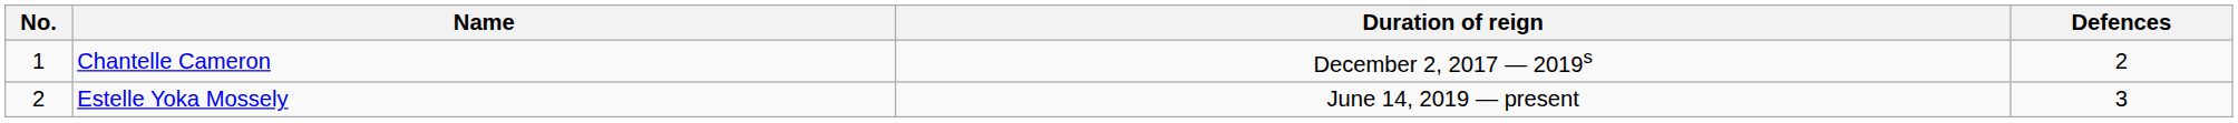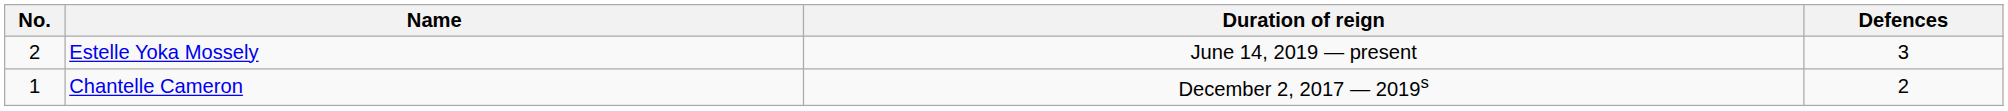rows swapped: Chantelle Cameron <-> Estelle Yoka Mossely
